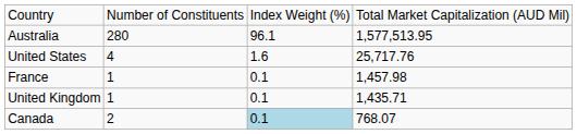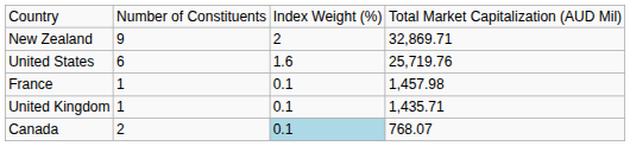- row: Australia | 280 | 96.1 | 1,577,513.95
+ row: New Zealand | 9 | 2 | 32,869.71
United States | column 2: 4 -> 6
United States | column 4: 25,717.76 -> 25,719.76
